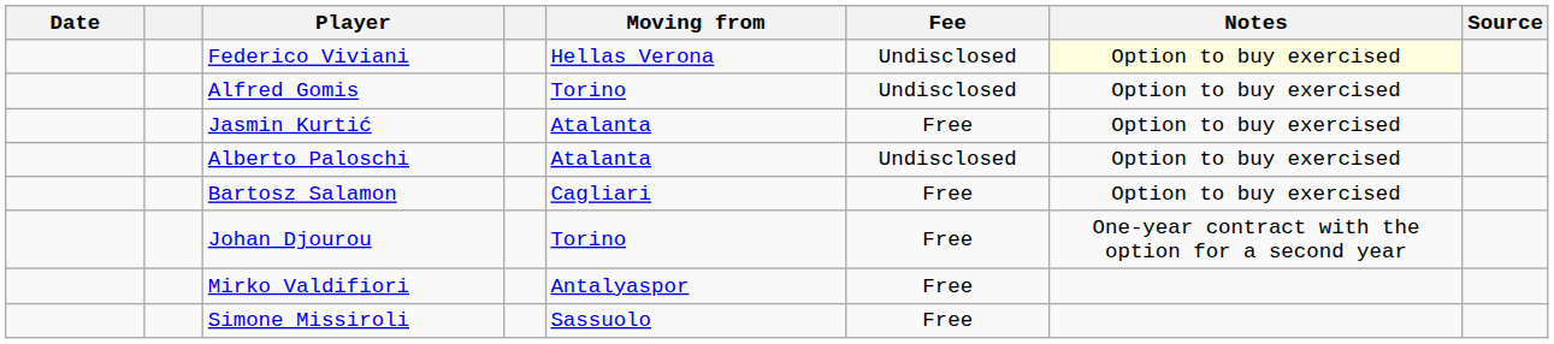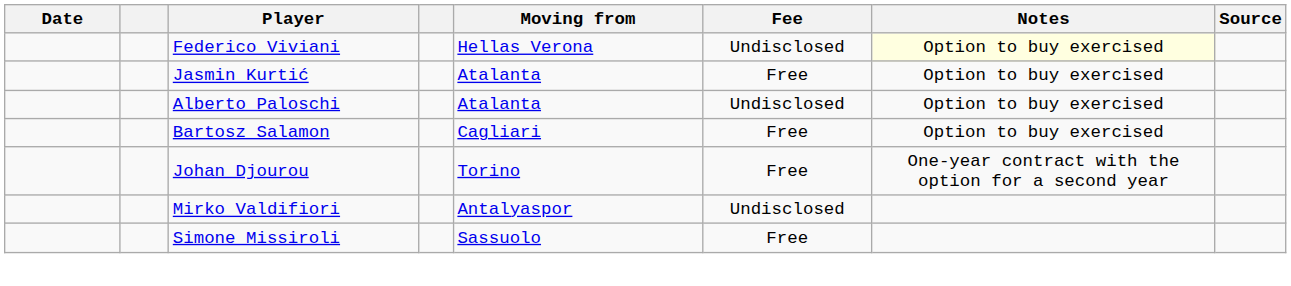- row: Alfred Gomis | Torino | Undisclosed | Option to buy exercised
Mirko Valdifiori | Fee: Free -> Undisclosed
